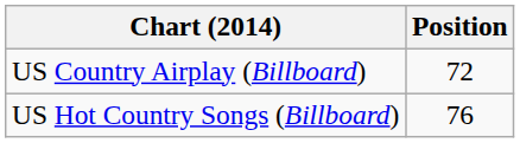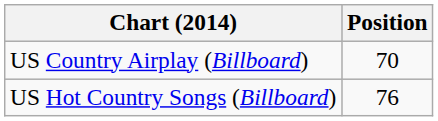US Country Airplay (Billboard) | Position: 72 -> 70
